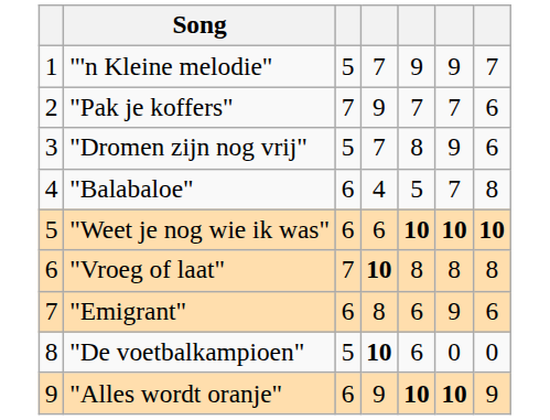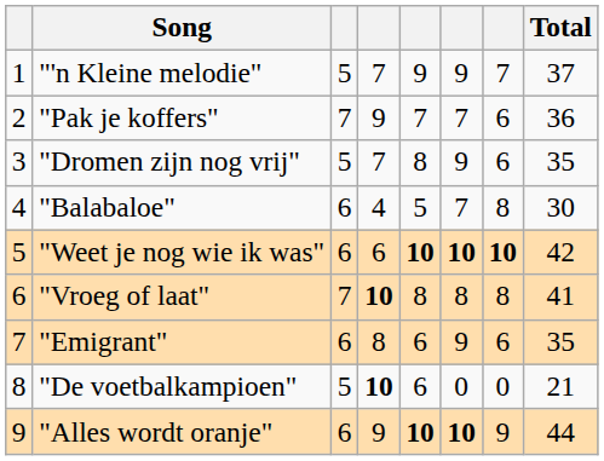+ column: Total | 37 | 36 | 35 | 30 | 42 | 41 | 35 | 21 | 44
